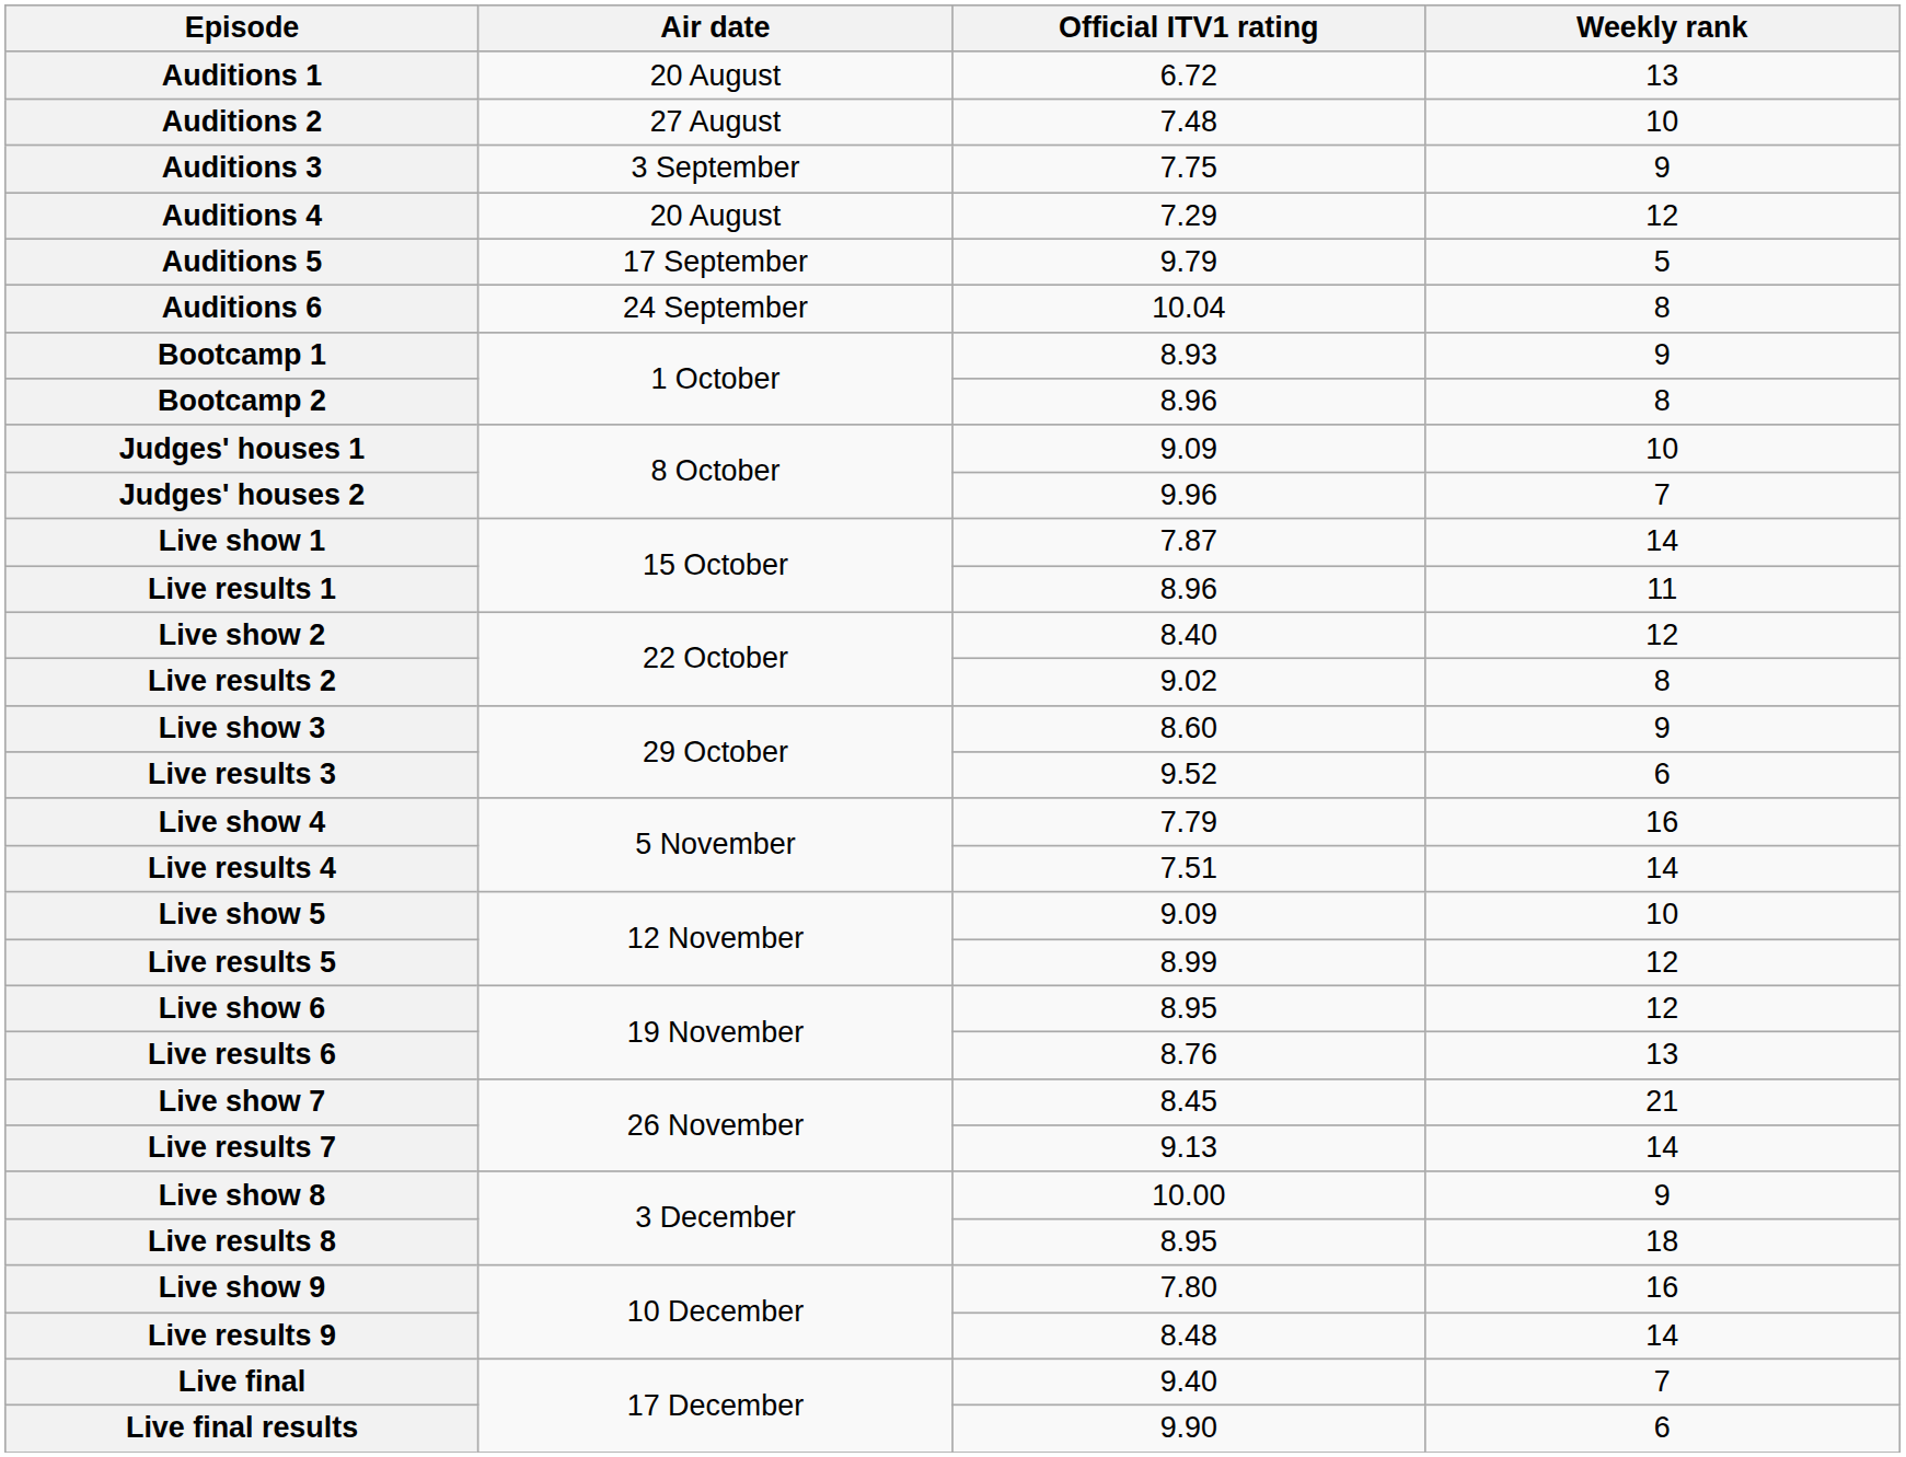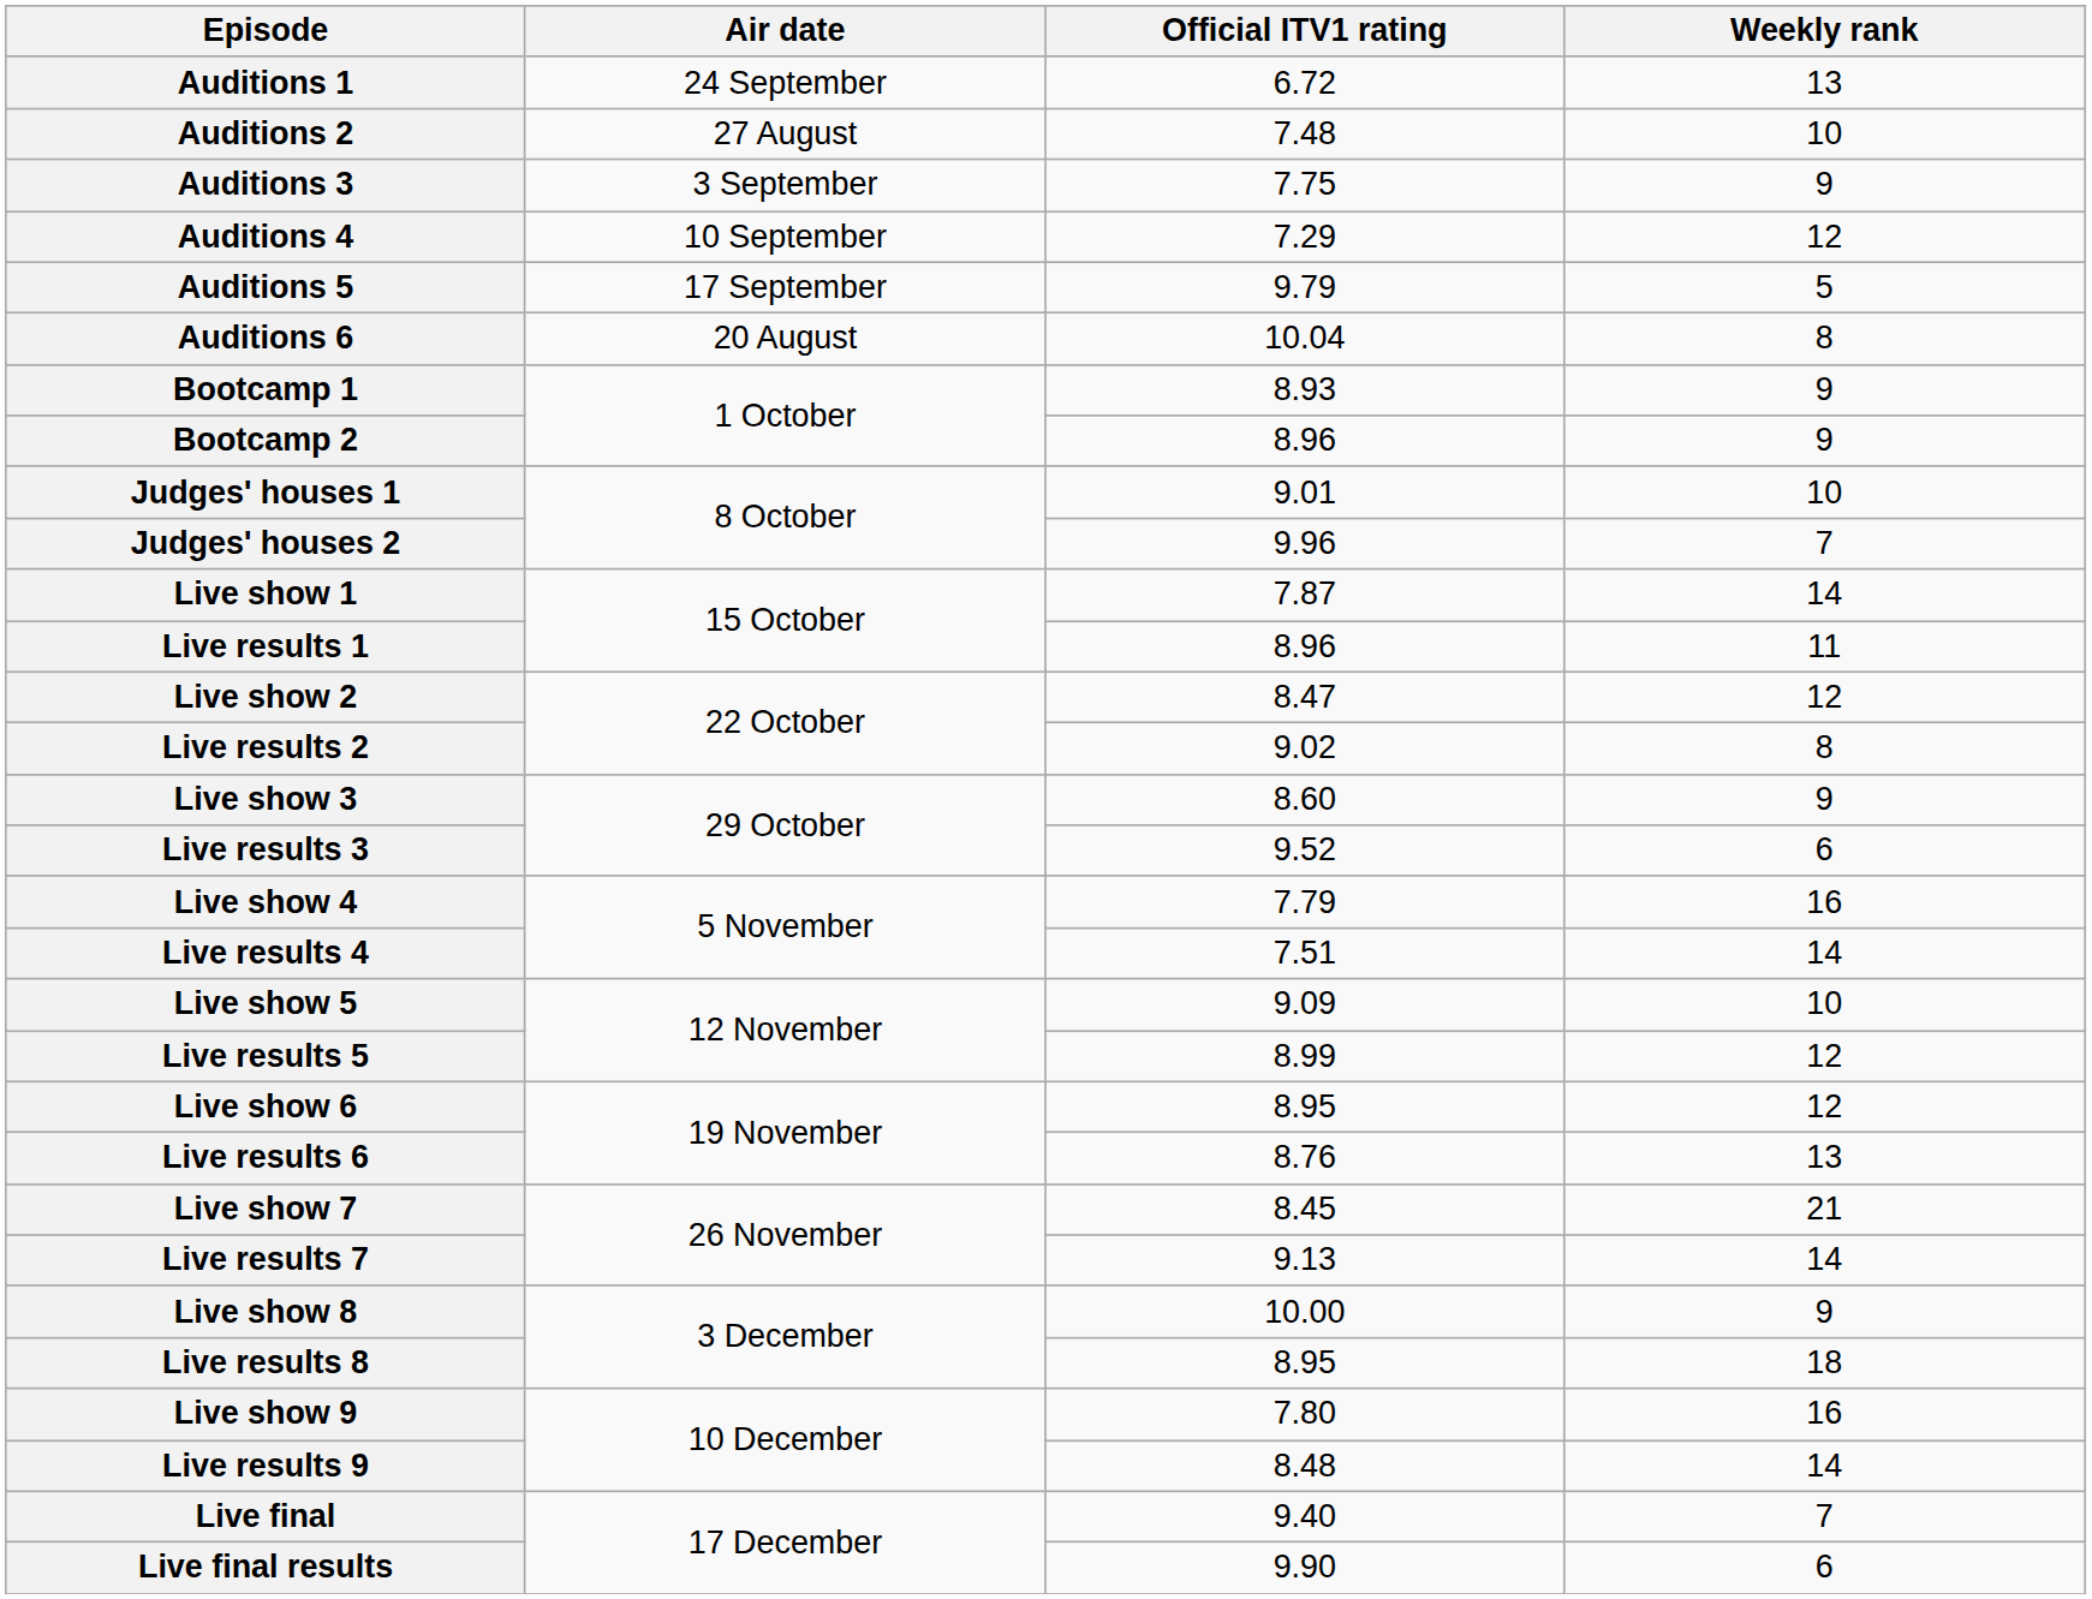Auditions 1 | Air date: 20 August -> 24 September
Auditions 4 | Air date: 20 August -> 10 September
Auditions 6 | Air date: 24 September -> 20 August
Bootcamp 2 | Weekly rank: 8 -> 9
Judges' houses 1 | Official ITV1 rating: 9.09 -> 9.01
Live show 2 | Official ITV1 rating: 8.40 -> 8.47
